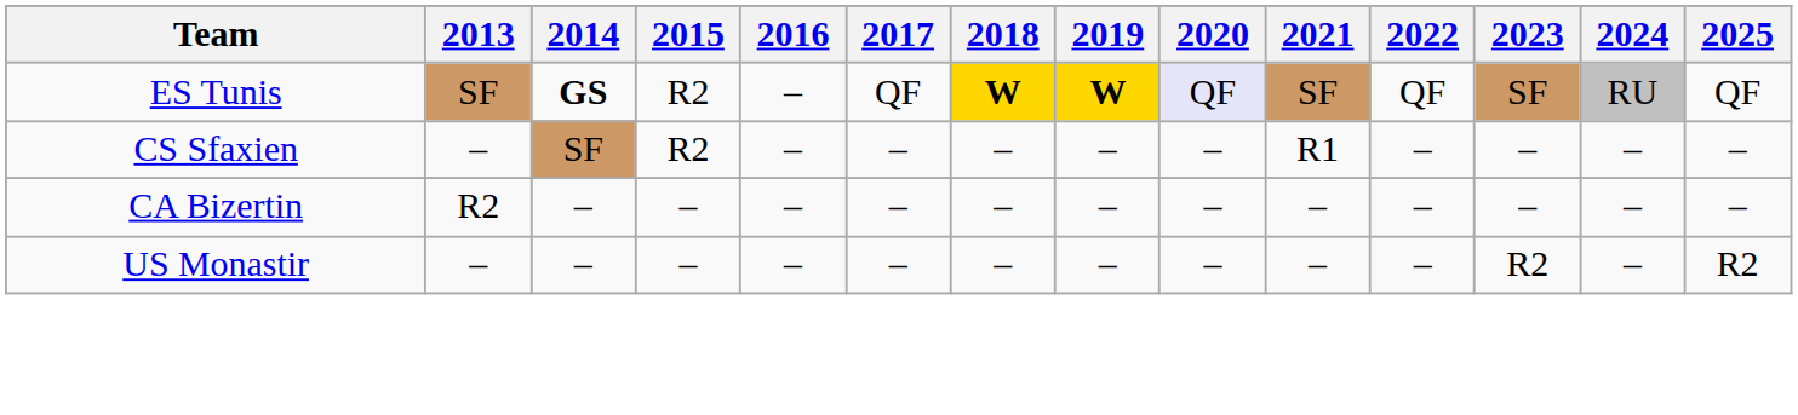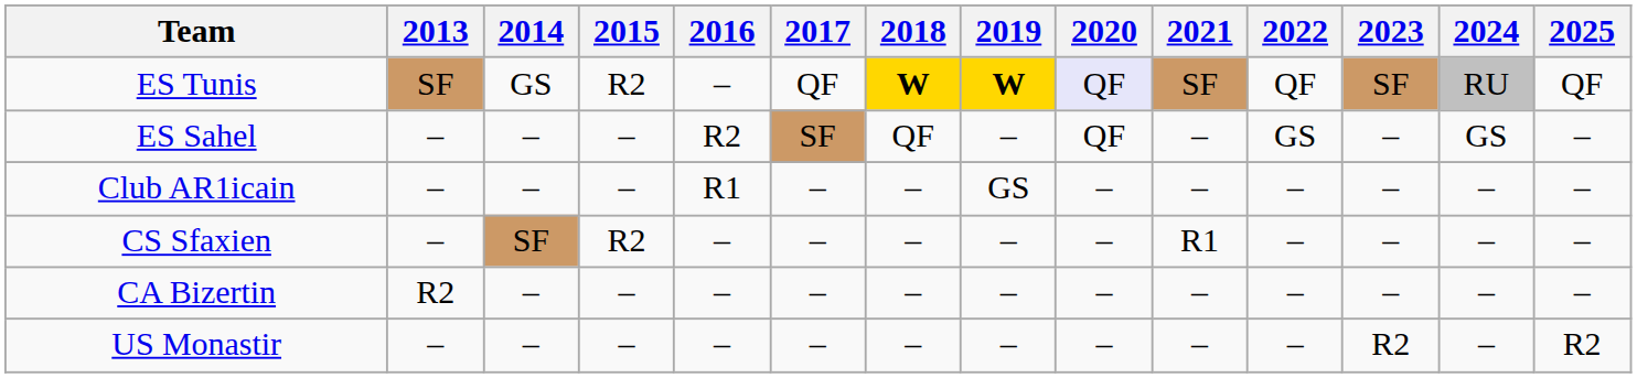ES Tunis | 2014: bold -> normal
+ row: ES Sahel | – | – | – | R2 | SF | QF | – | QF | – | GS | – | GS | –
+ row: Club AR1icain | – | – | – | R1 | – | – | GS | – | – | – | – | – | –
